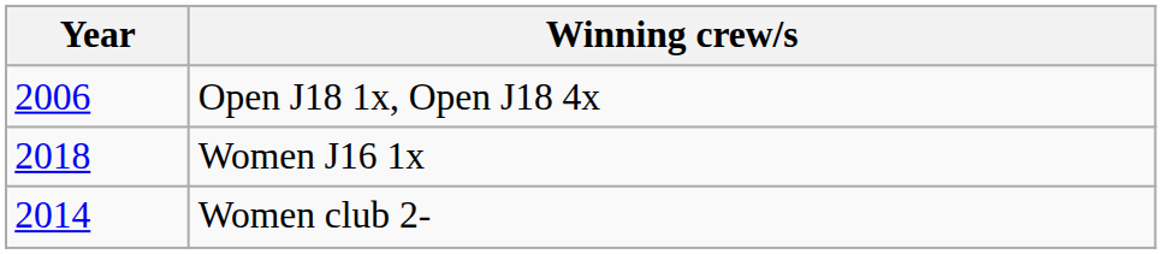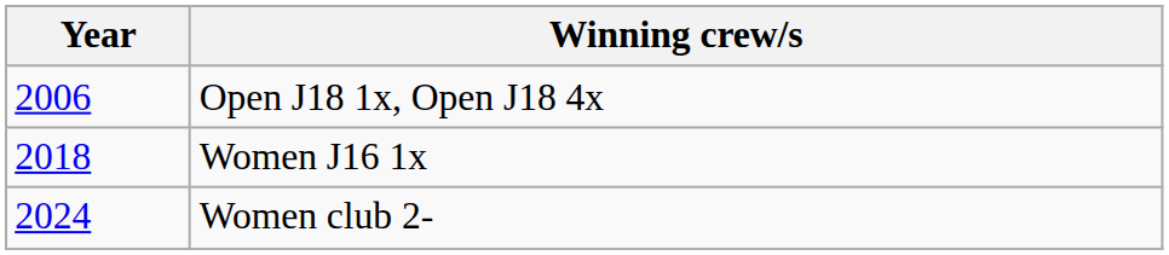Women club 2- | Year: 2014 -> 2024
